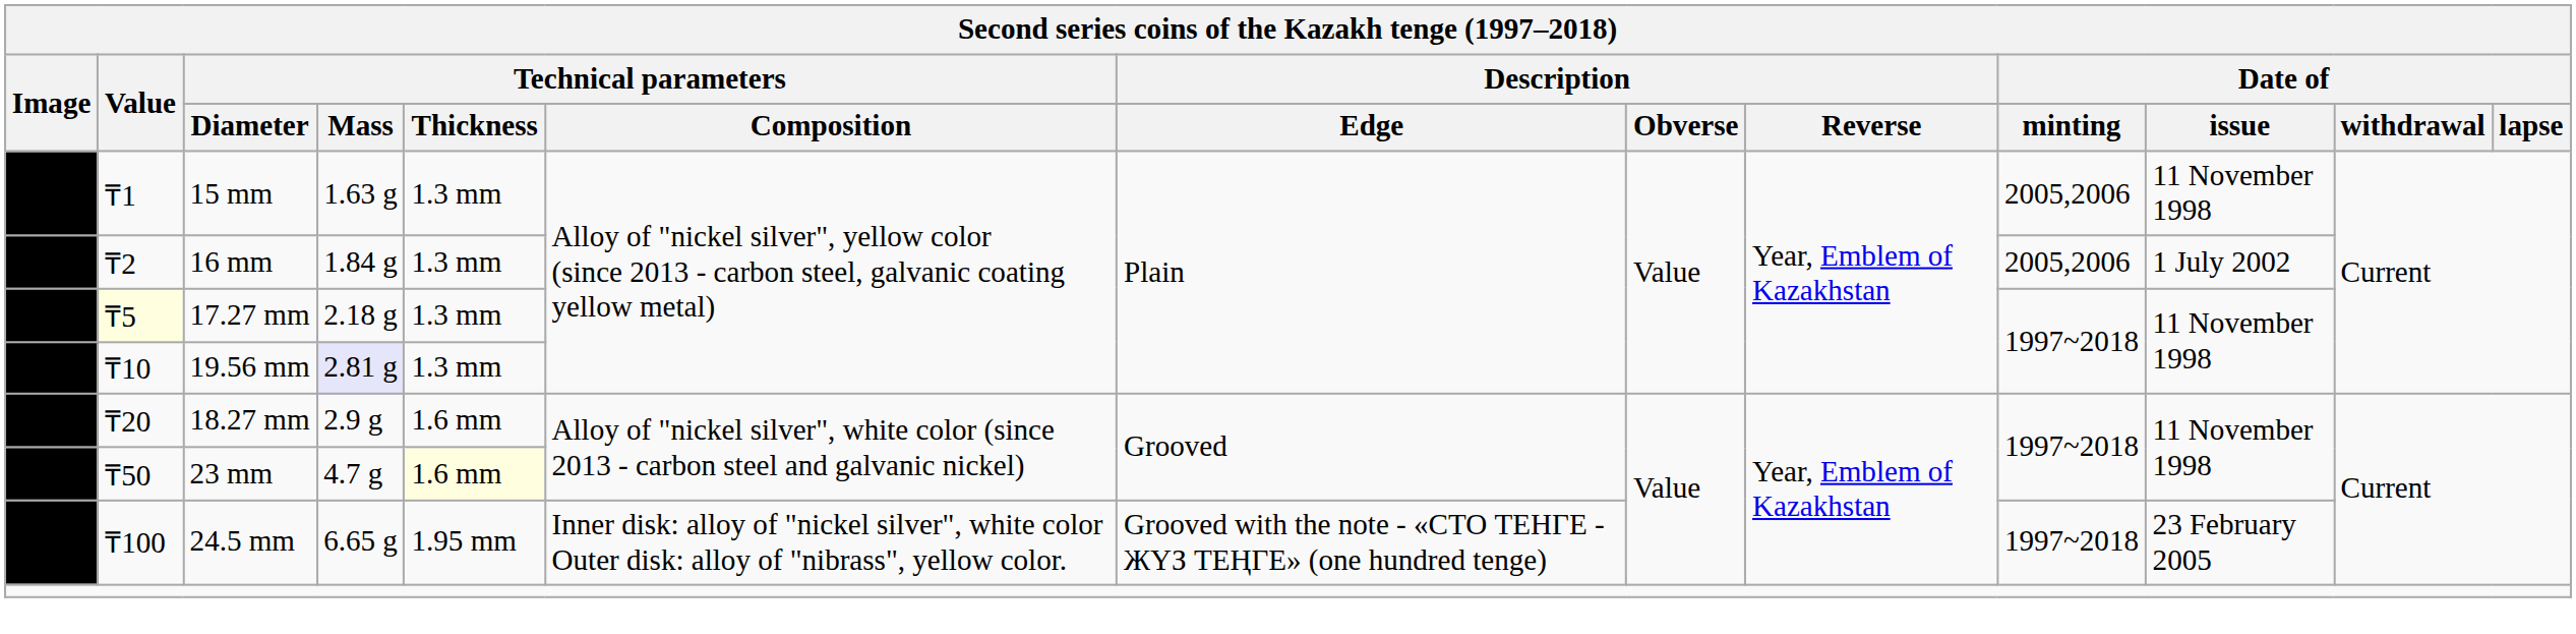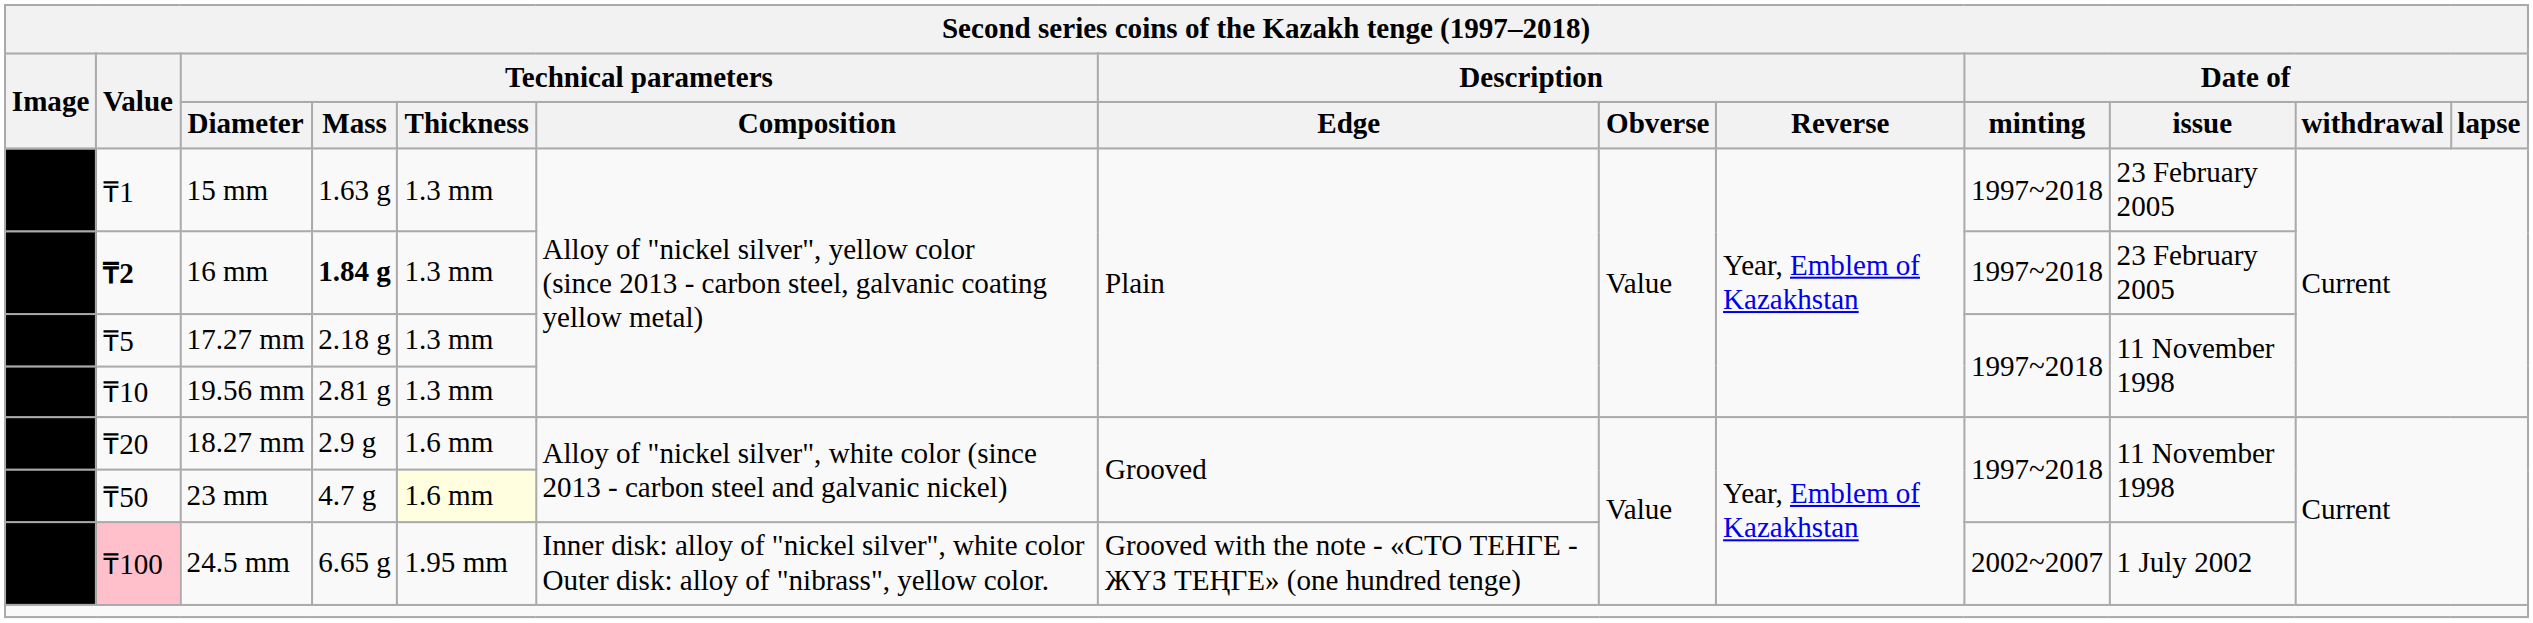15 mm | column 10: 2005,2006 -> 1997~2018
15 mm | column 11: 11 November 1998 -> 23 February 2005
16 mm | Second series coins of the Kazakh tenge (1997–2018) / Value: normal -> bold
16 mm | column 4: normal -> bold
16 mm | column 10: 2005,2006 -> 1997~2018
16 mm | column 11: 1 July 2002 -> 23 February 2005
17.27 mm | Second series coins of the Kazakh tenge (1997–2018) / Value: lightyellow background -> no background
19.56 mm | column 4: lavender background -> no background
24.5 mm | Second series coins of the Kazakh tenge (1997–2018) / Value: no background -> pink background
24.5 mm | column 10: 1997~2018 -> 2002~2007
24.5 mm | column 11: 23 February 2005 -> 1 July 2002
